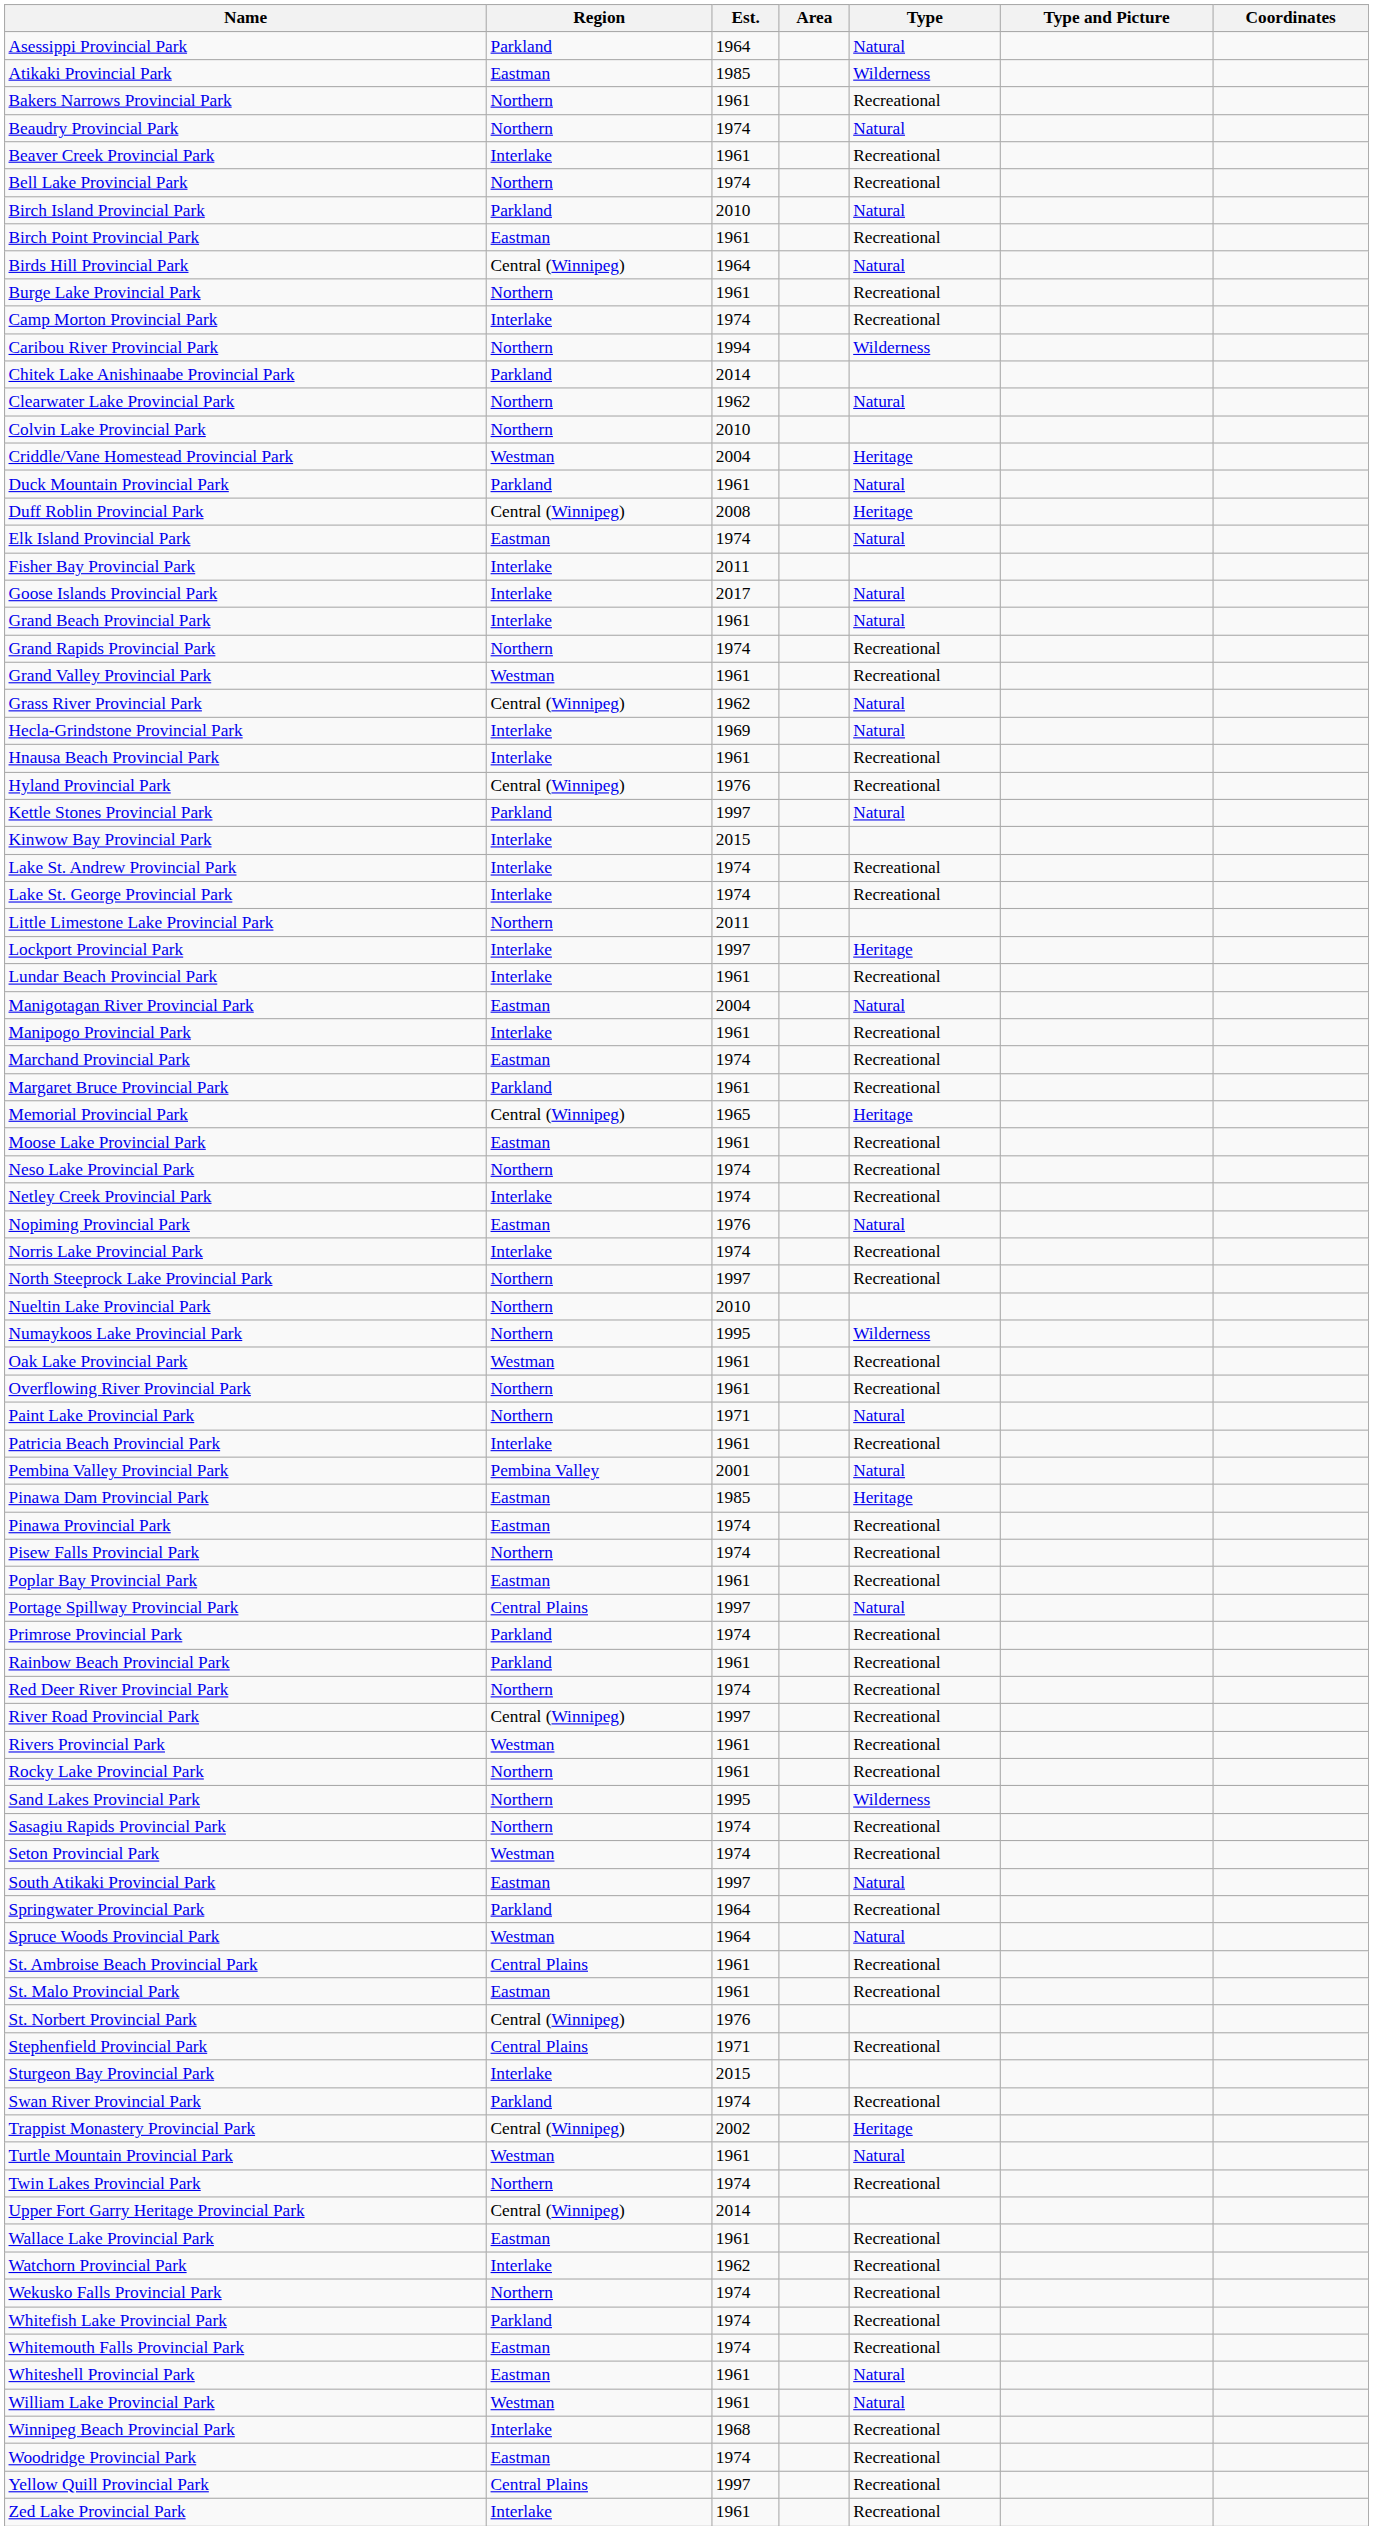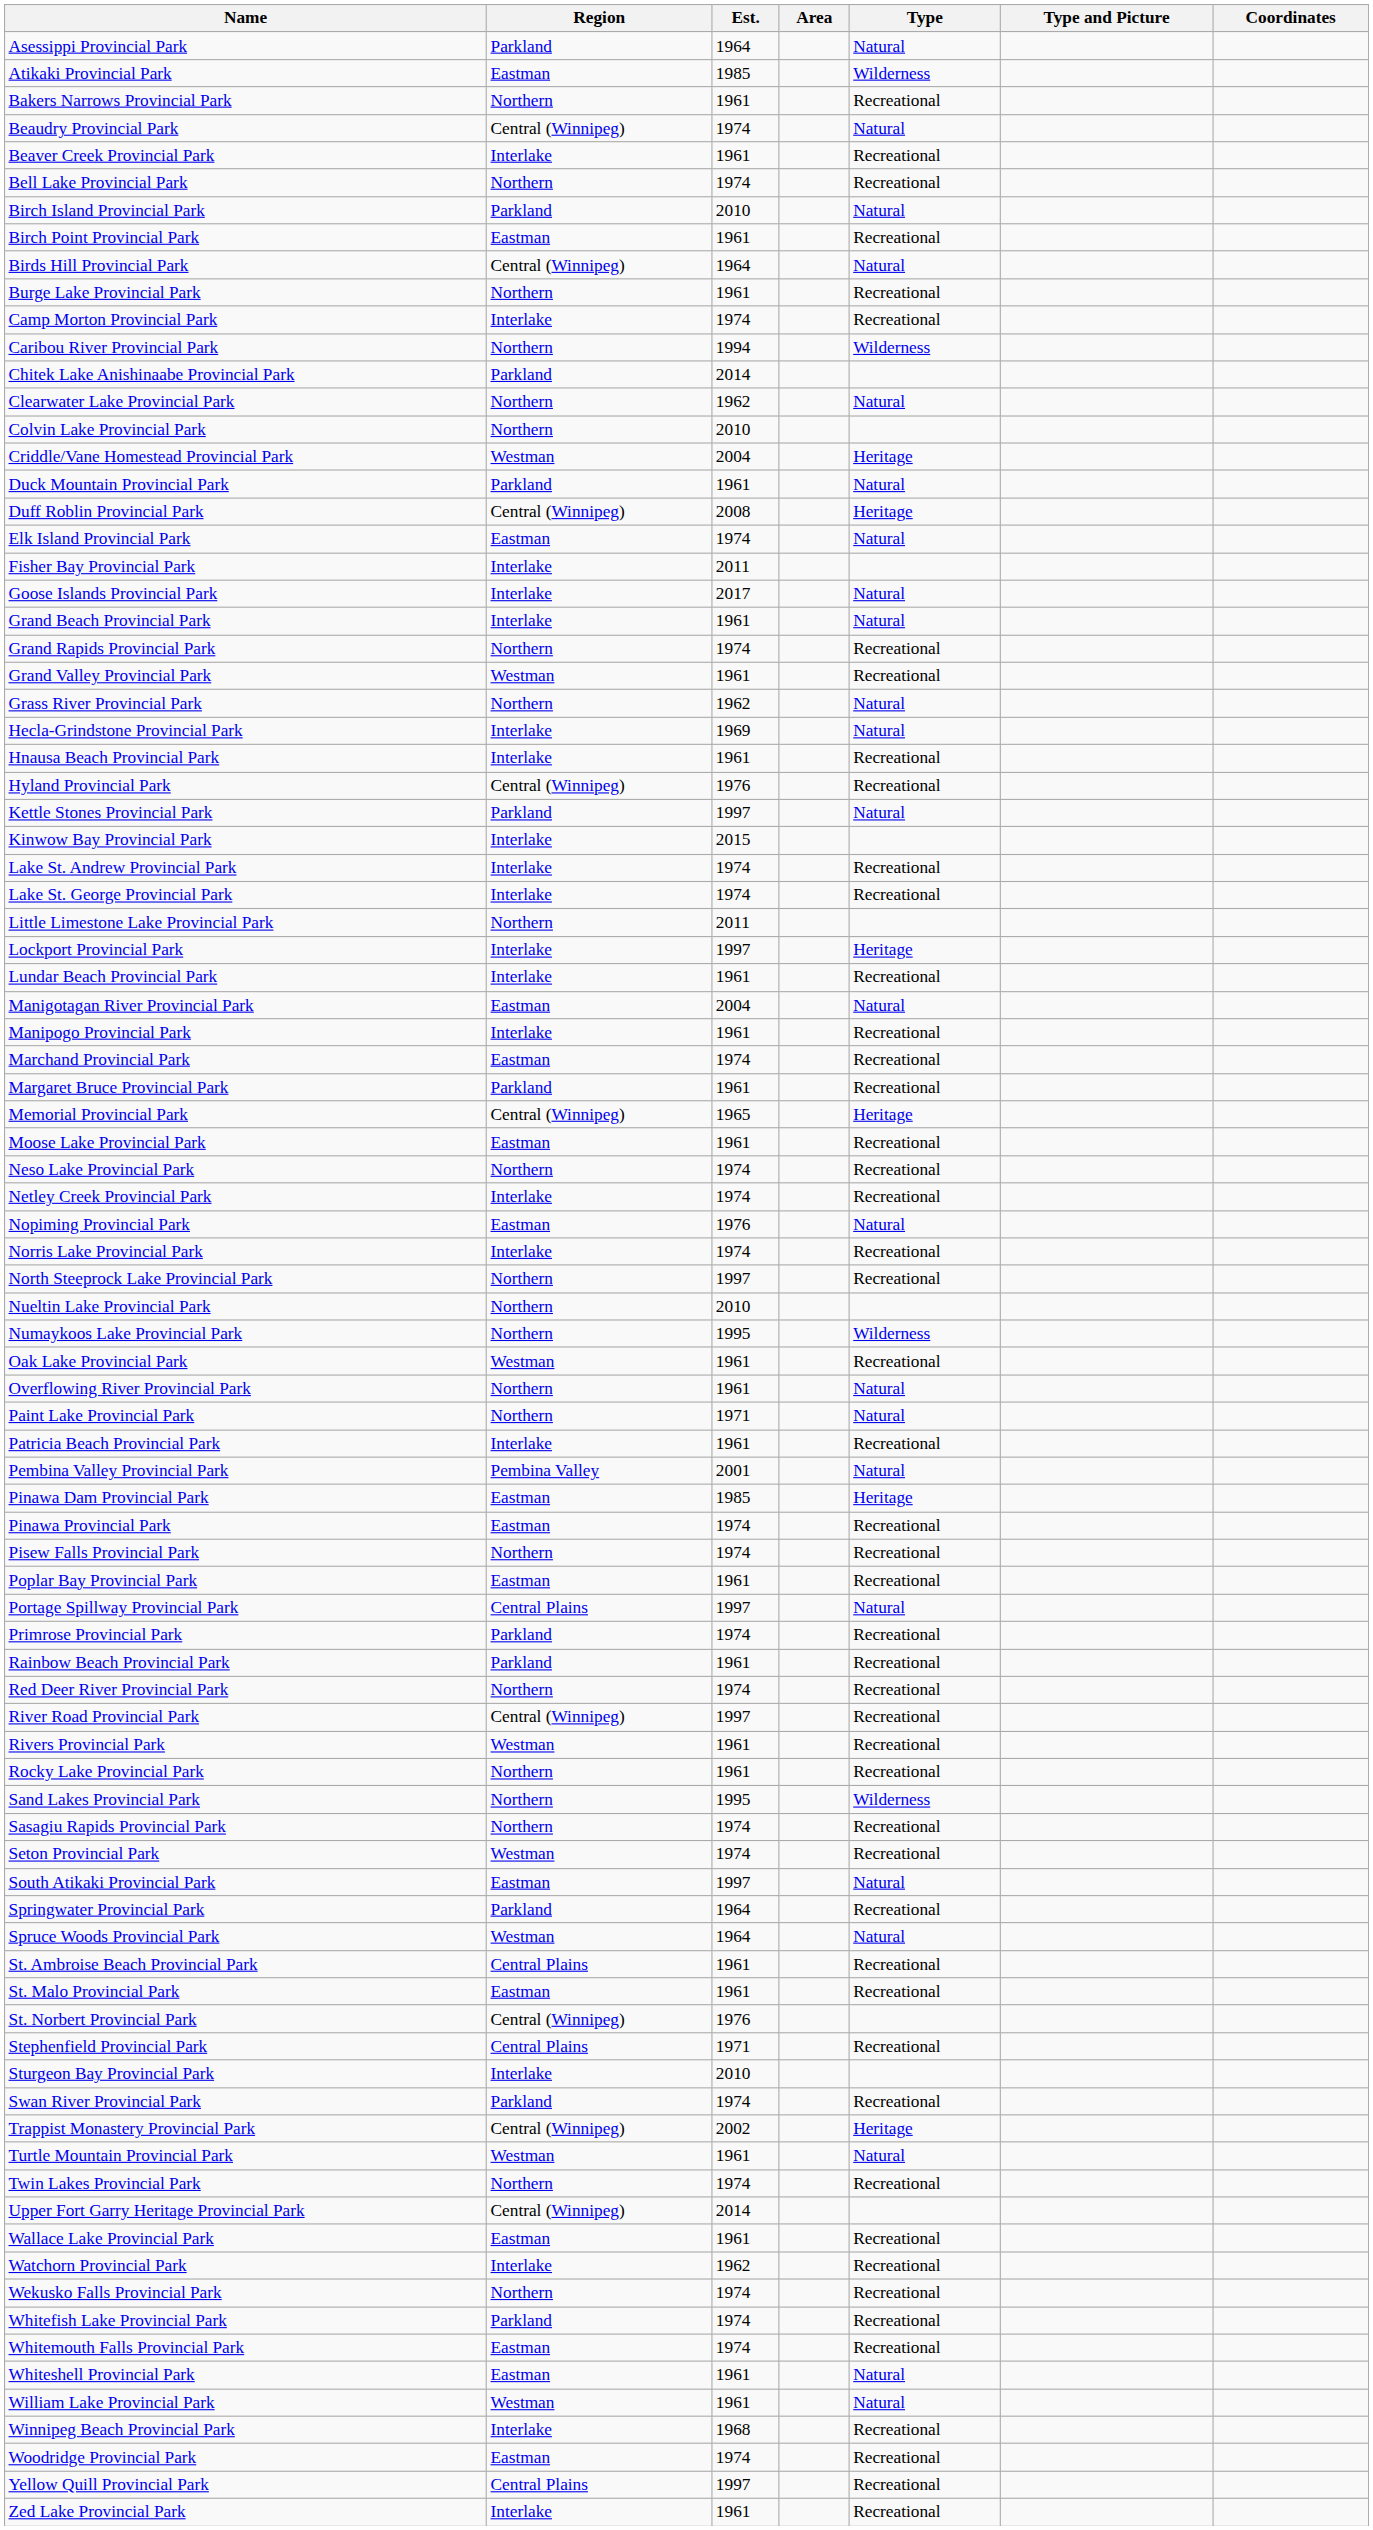Beaudry Provincial Park | Region: Northern -> Central (Winnipeg)
Grass River Provincial Park | Region: Central (Winnipeg) -> Northern
Overflowing River Provincial Park | Type: Recreational -> Natural
Sturgeon Bay Provincial Park | Est.: 2015 -> 2010
